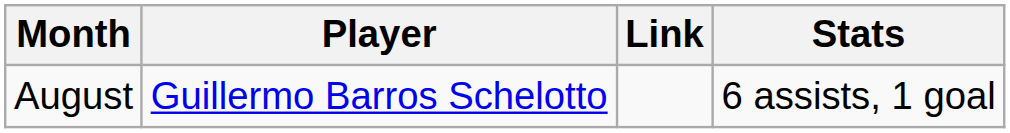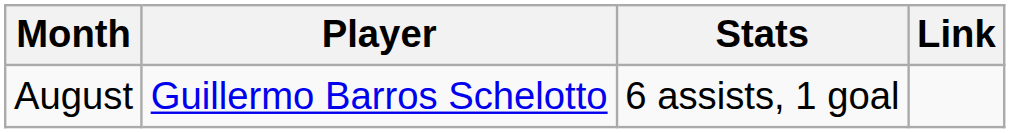columns swapped: Stats <-> Link
